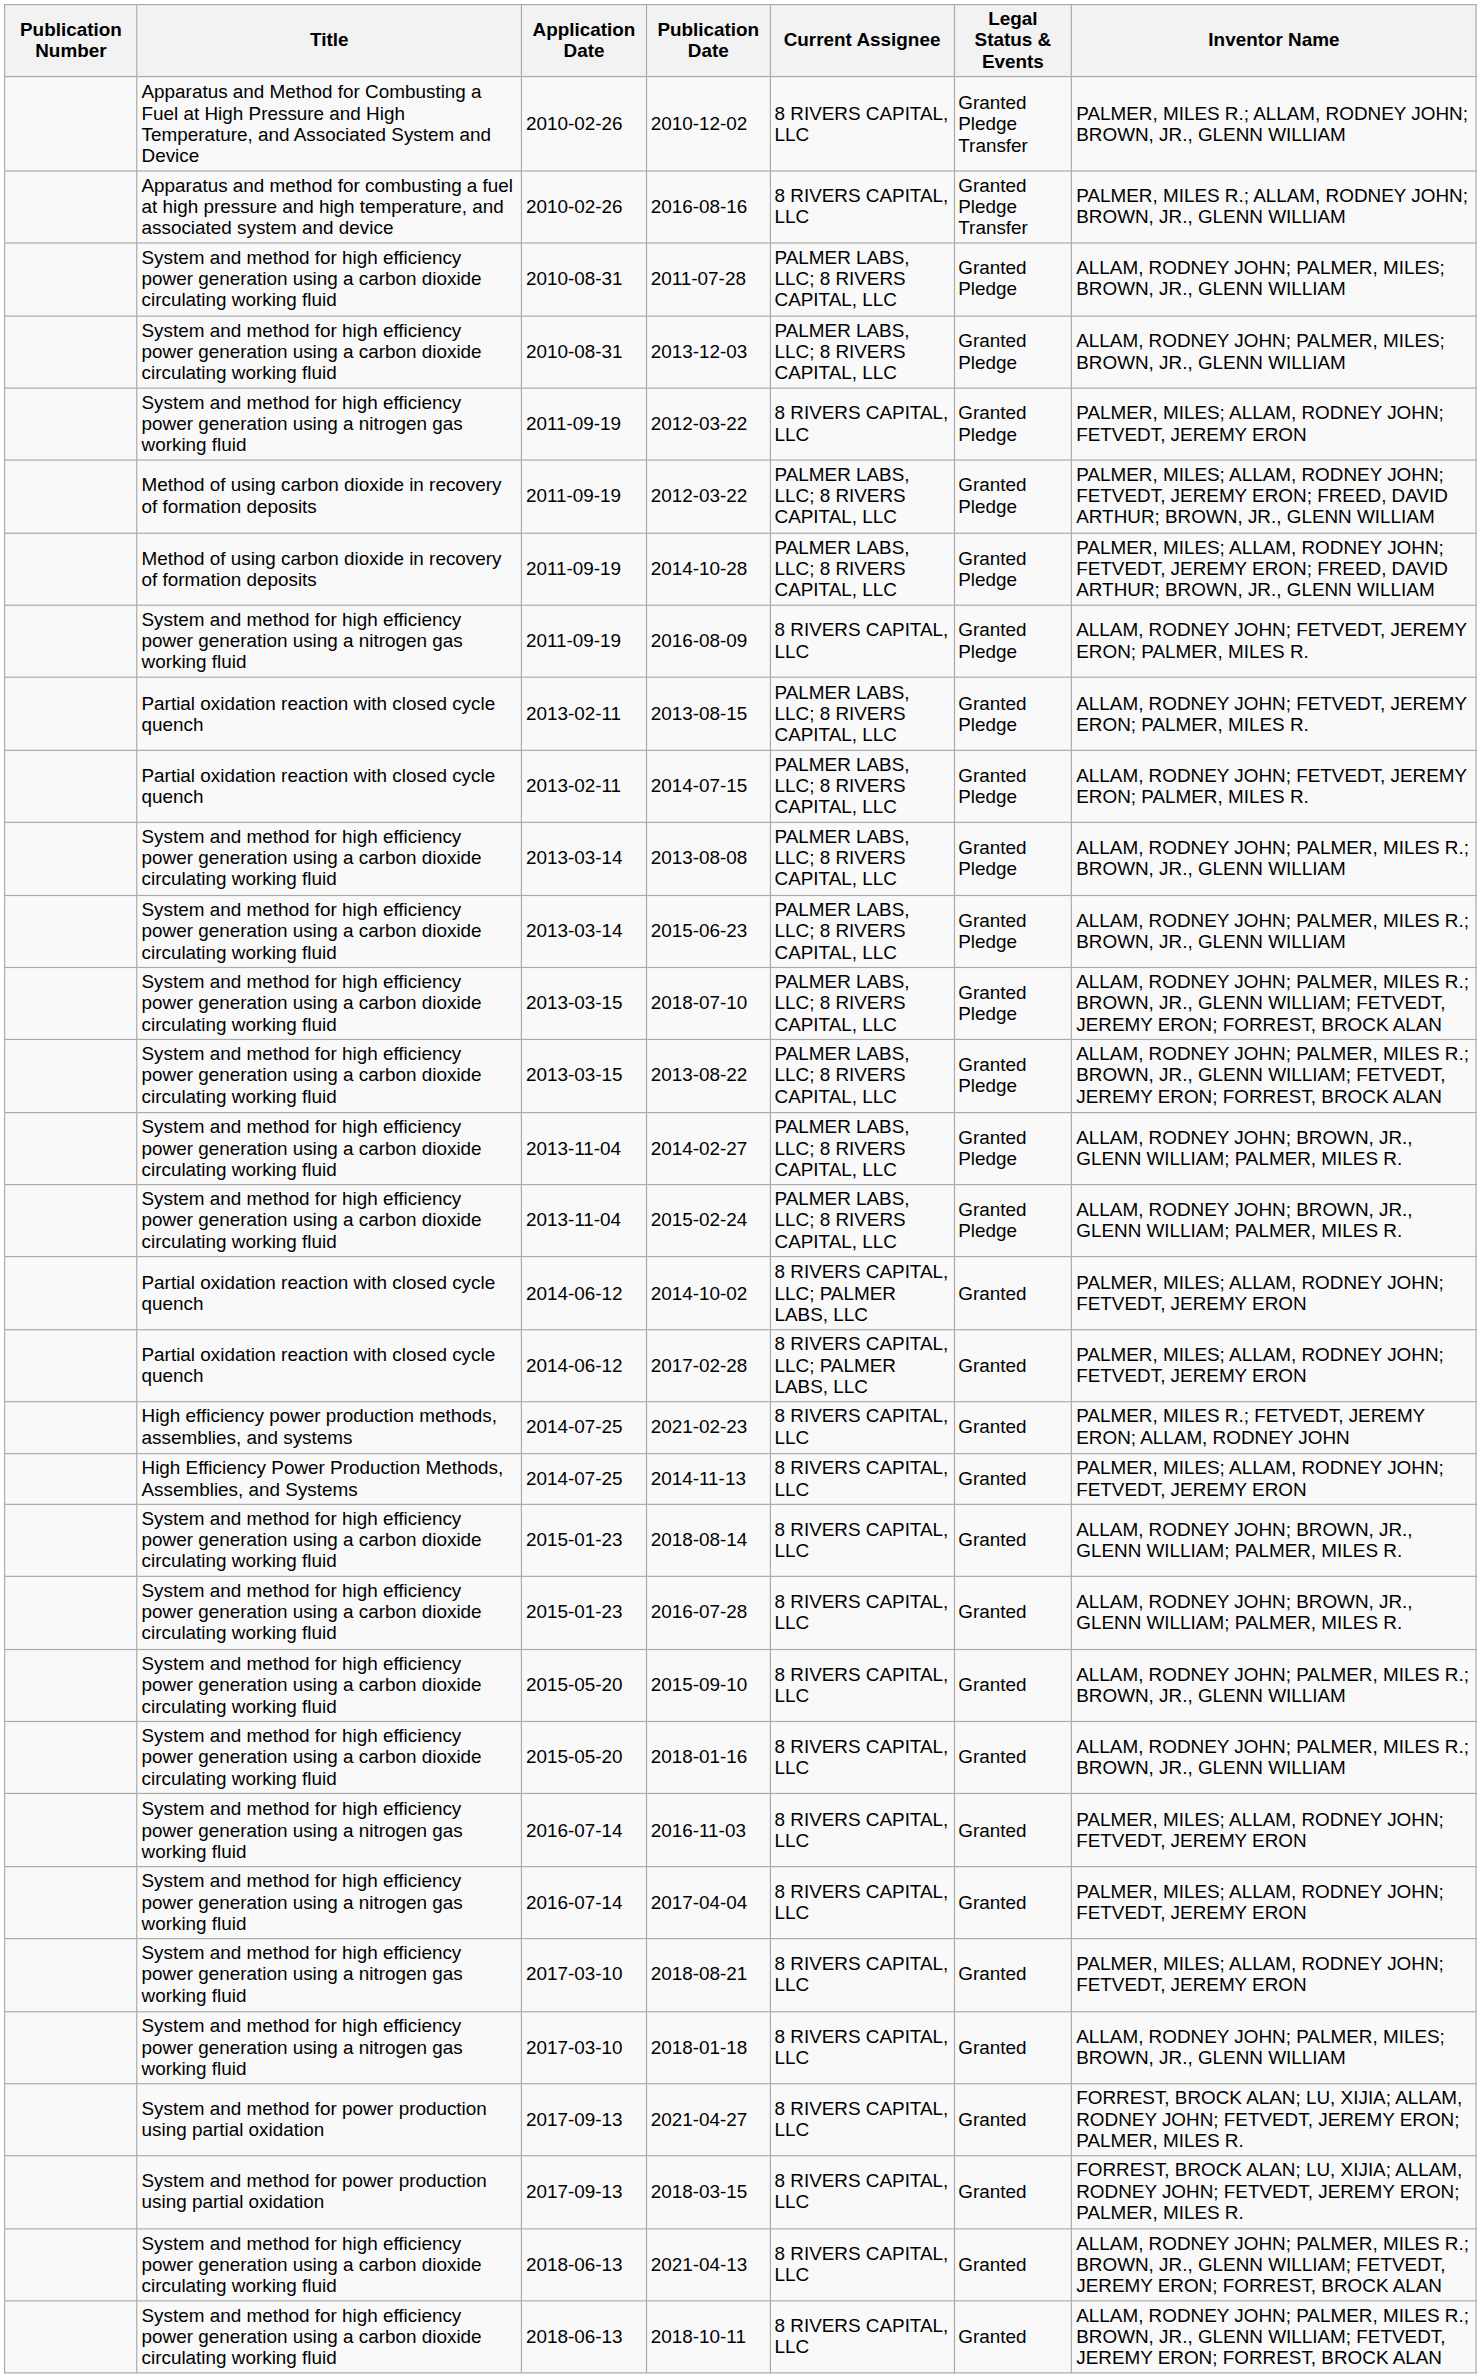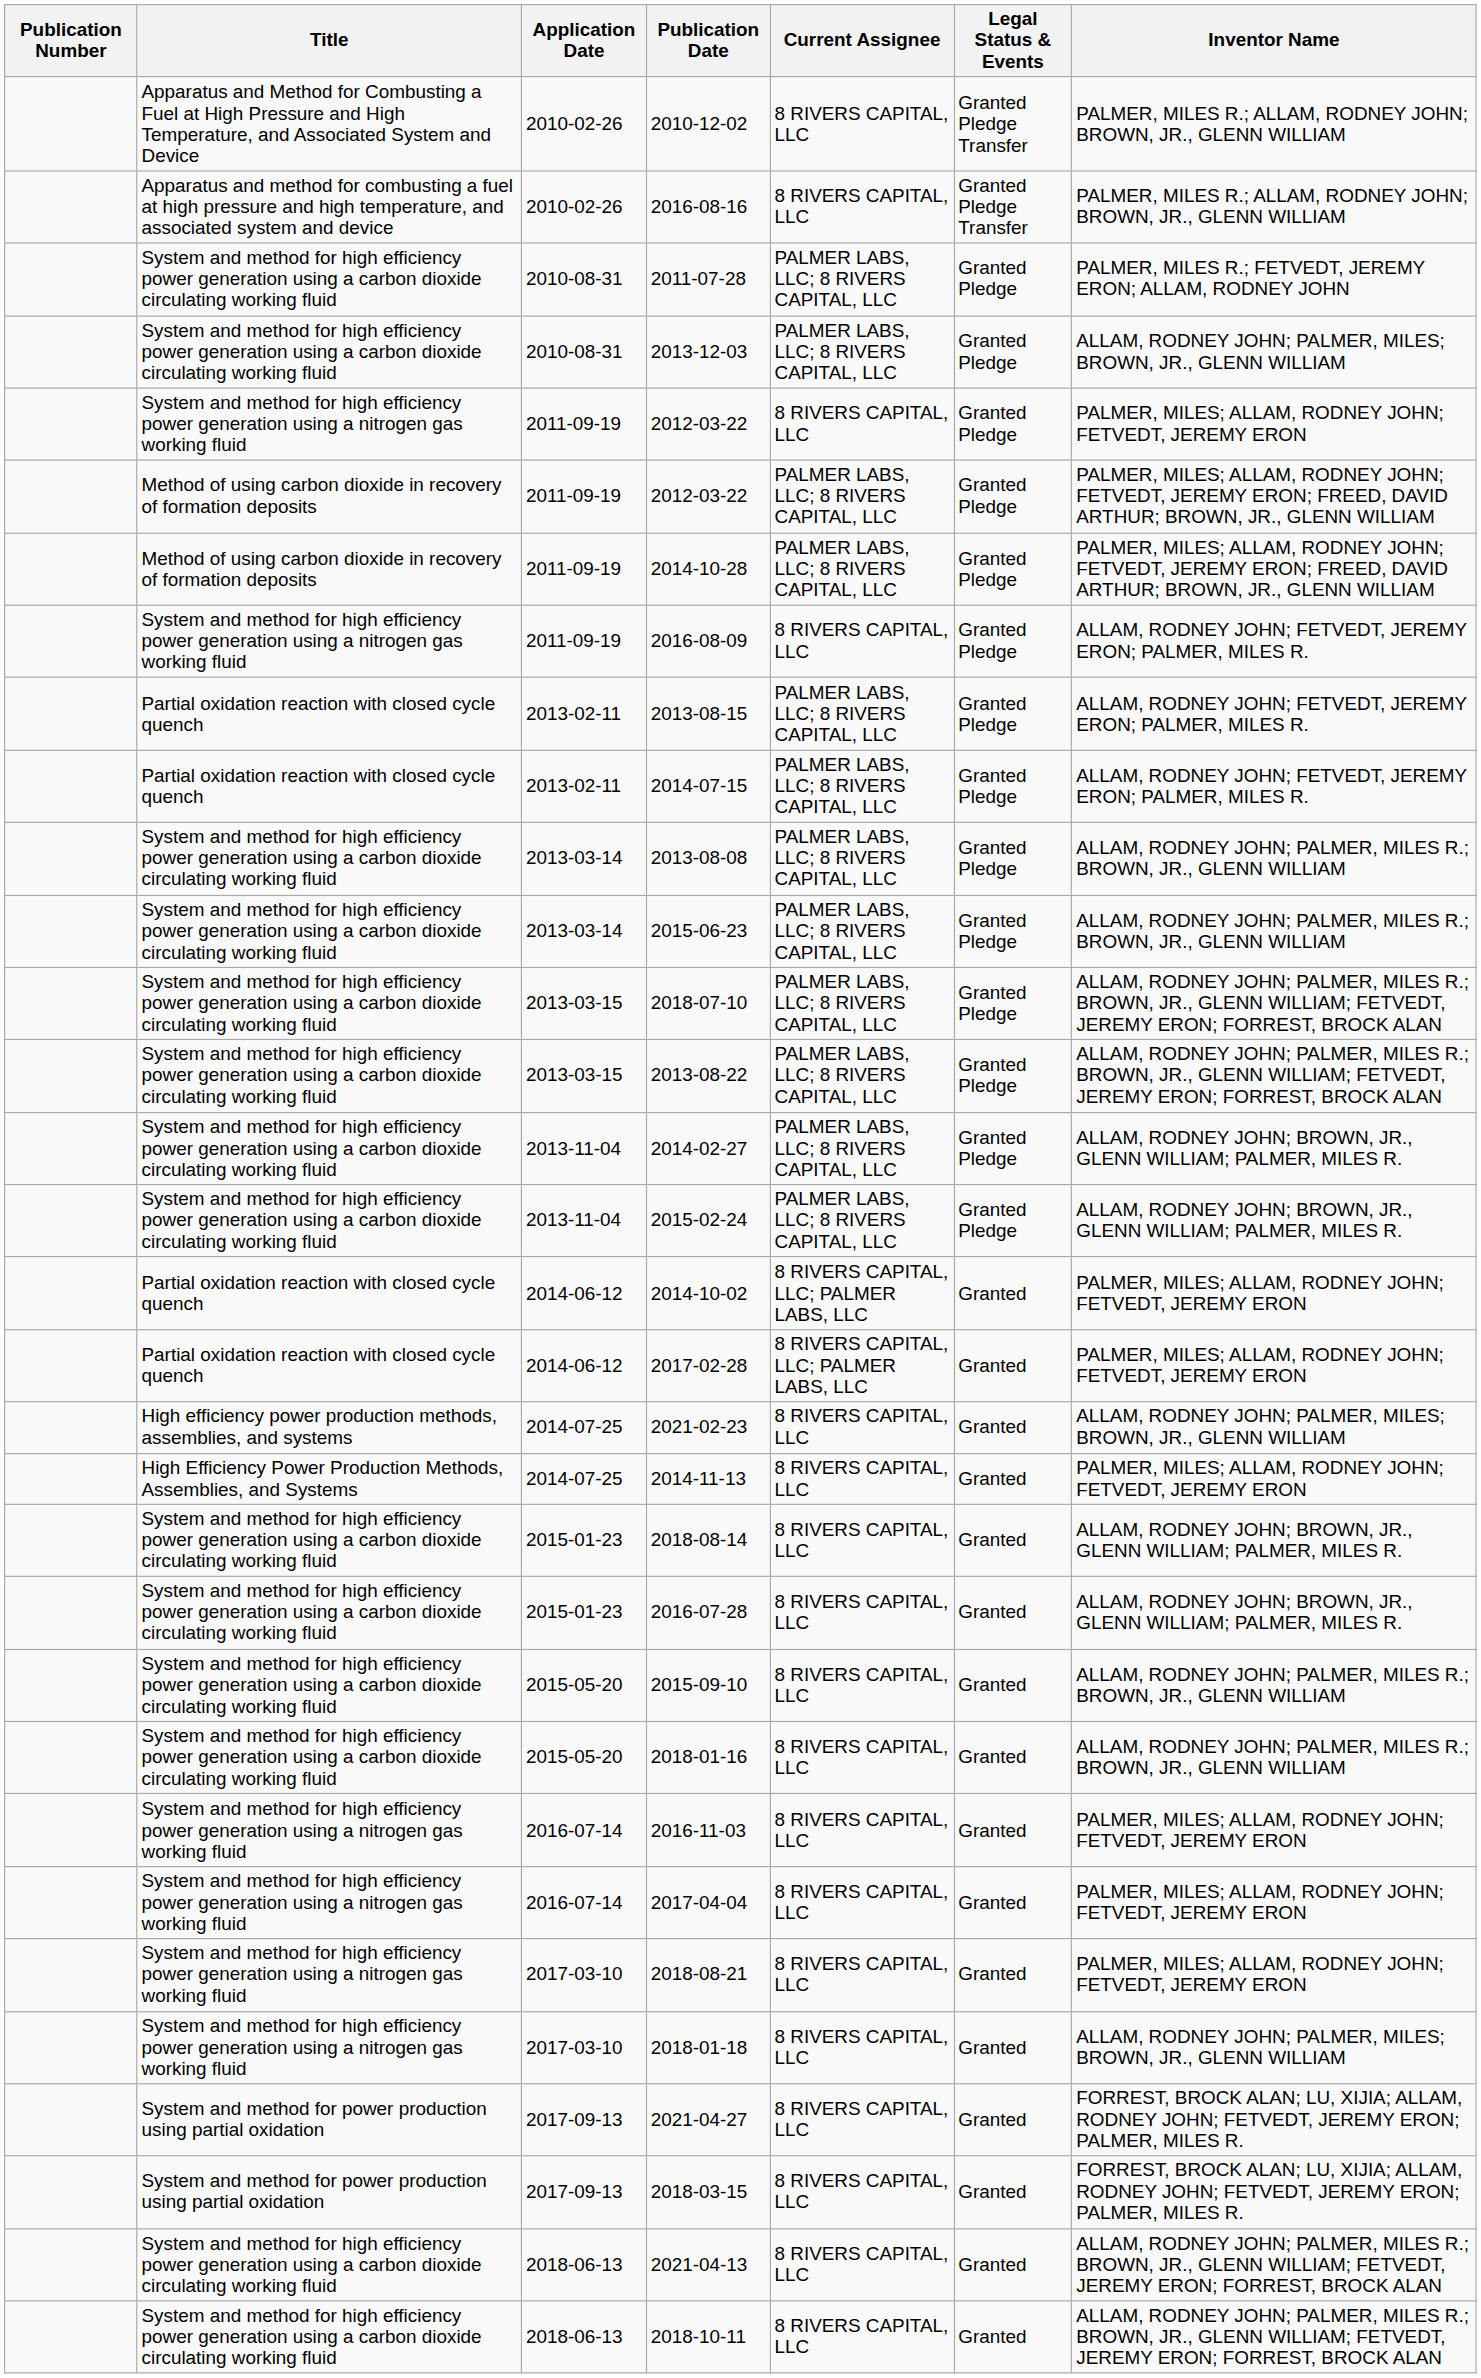2011-07-28 | Inventor Name: ALLAM, RODNEY JOHN; PALMER, MILES; BROWN, JR., GLENN WILLIAM -> PALMER, MILES R.; FETVEDT, JEREMY ERON; ALLAM, RODNEY JOHN
2021-02-23 | Inventor Name: PALMER, MILES R.; FETVEDT, JEREMY ERON; ALLAM, RODNEY JOHN -> ALLAM, RODNEY JOHN; PALMER, MILES; BROWN, JR., GLENN WILLIAM
